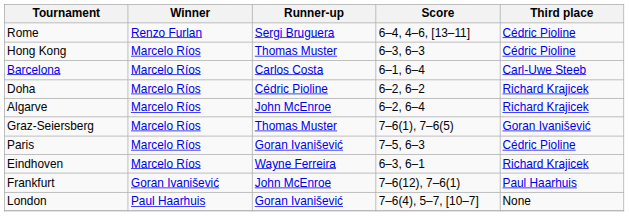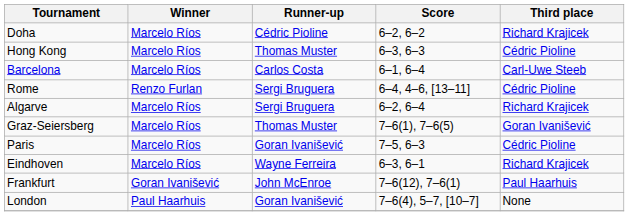rows swapped: Doha <-> Rome
Algarve | Runner-up: John McEnroe -> Sergi Bruguera
